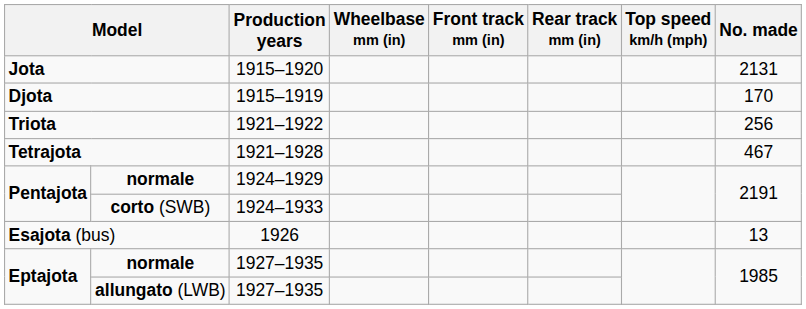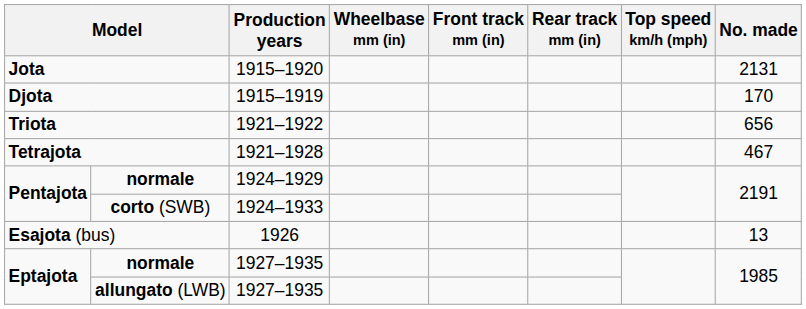Triota | No. made: 256 -> 656
